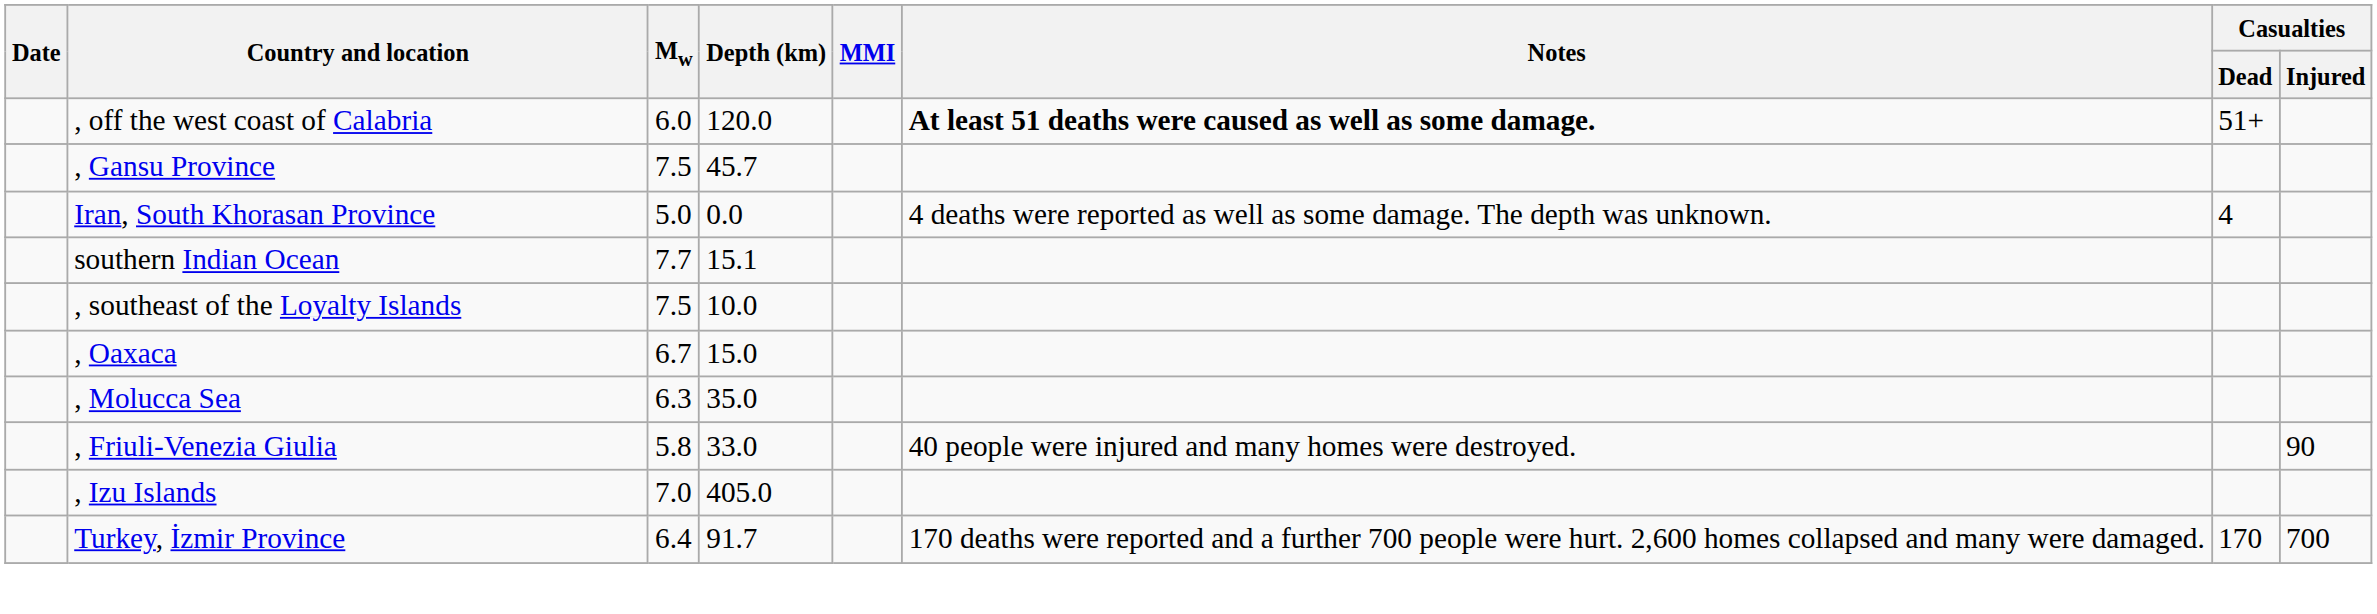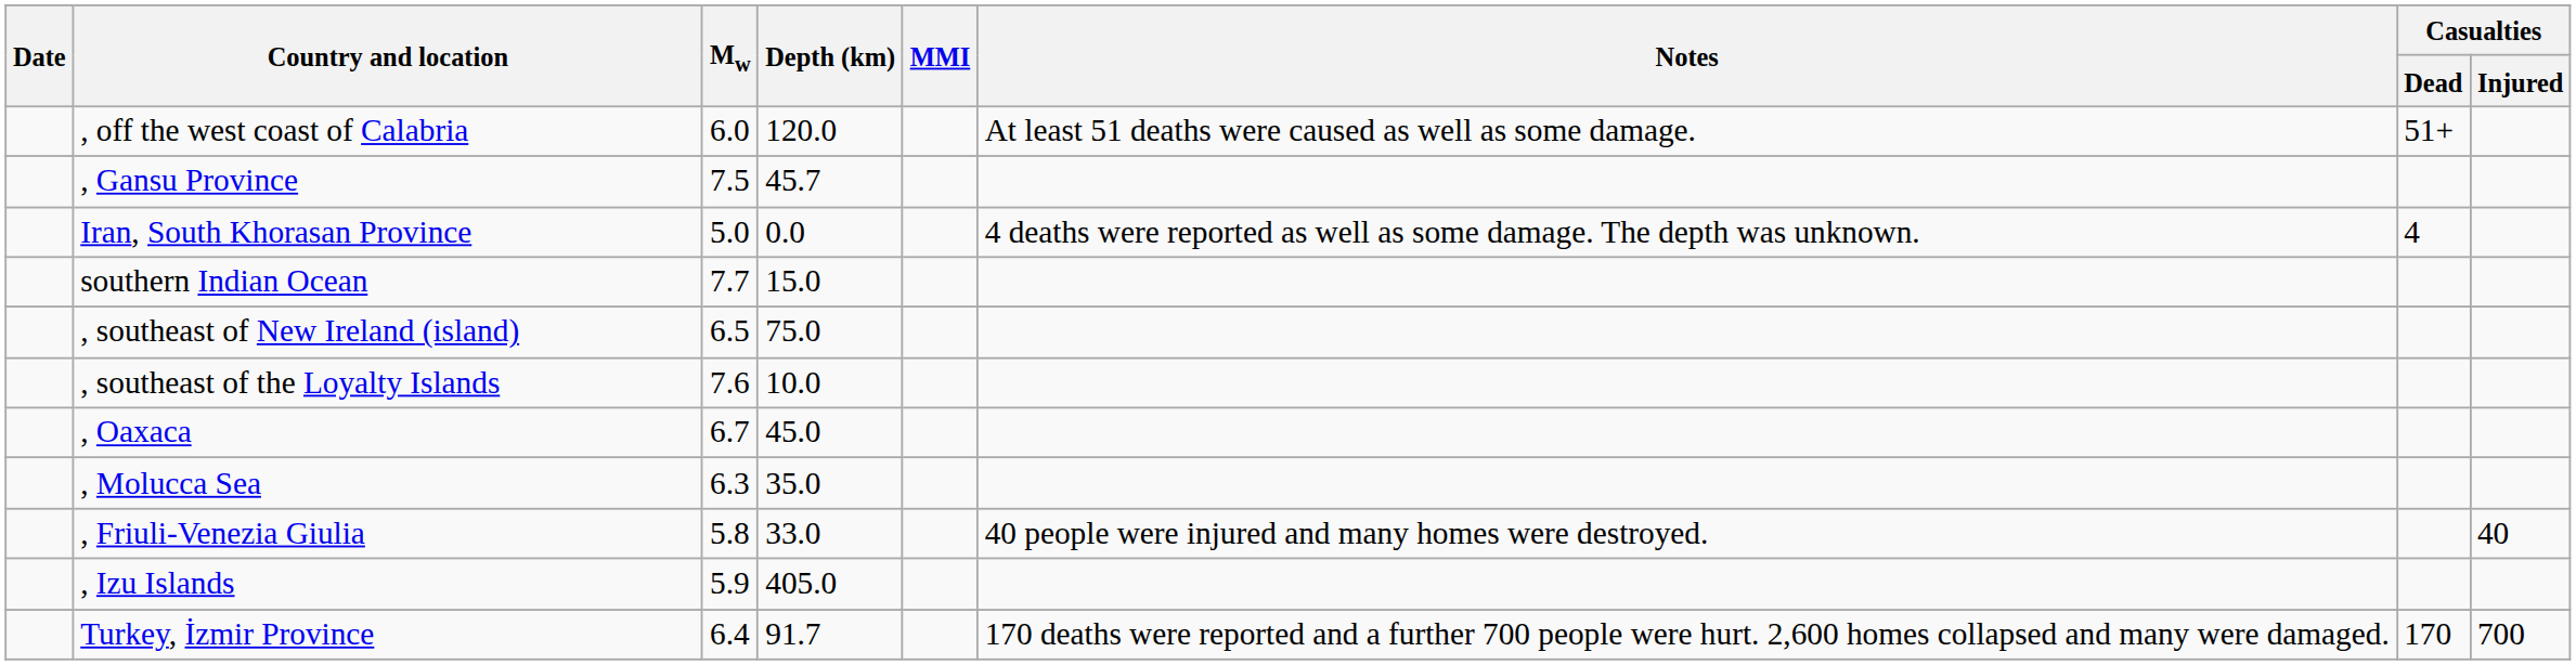, off the west coast of Calabria | Notes: bold -> normal
southern Indian Ocean | Depth (km): 15.1 -> 15.0
+ row: , southeast of New Ireland (island) | 6.5 | 75.0
, southeast of the Loyalty Islands | Mw: 7.5 -> 7.6
, Oaxaca | Depth (km): 15.0 -> 45.0
, Friuli-Venezia Giulia | Casualties / Injured: 90 -> 40
, Izu Islands | Mw: 7.0 -> 5.9
